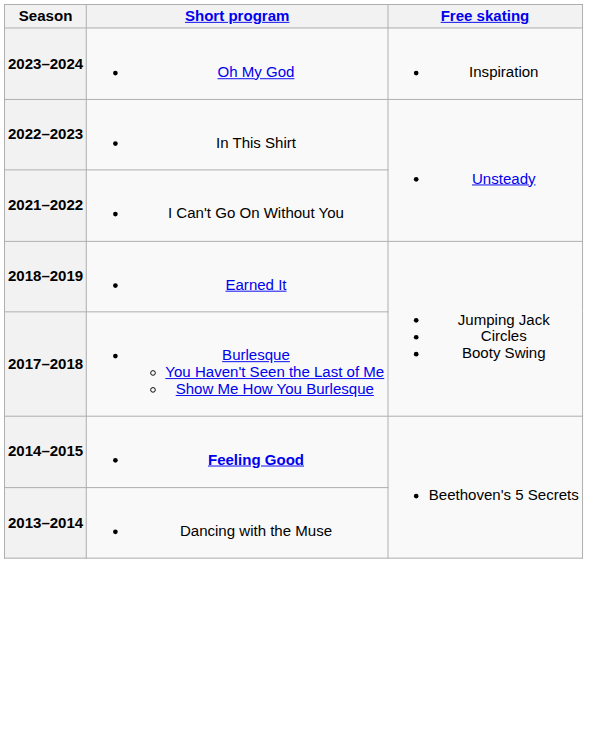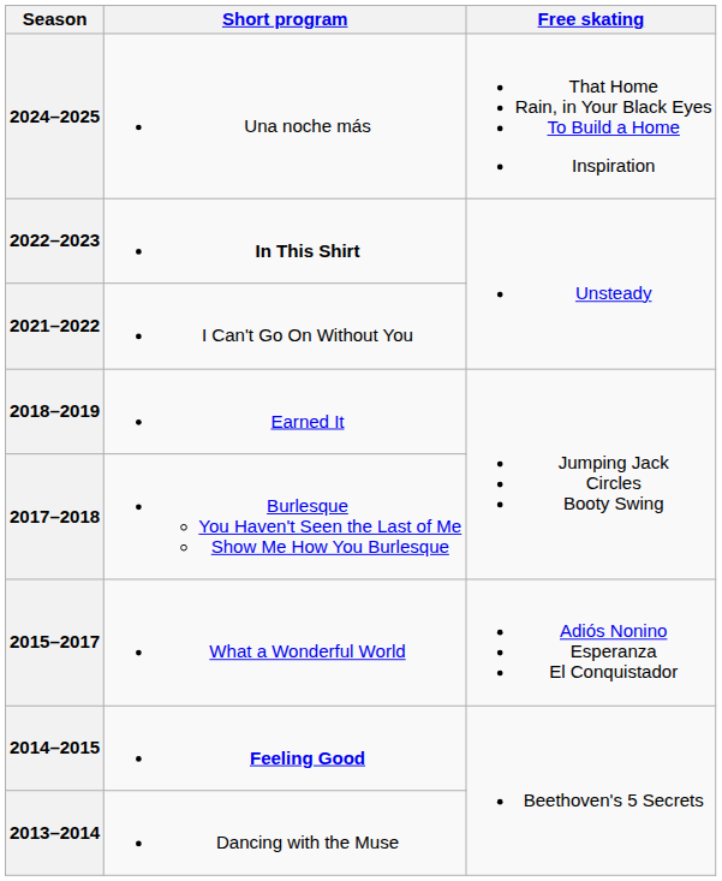+ row: 2024–2025 | Una noche más | That Home Rain, in Your Black Eyes To Build a Home Inspiration
- row: 2023–2024 | Oh My God | Inspiration
2022–2023 | Short program: normal -> bold
+ row: 2015–2017 | What a Wonderful World | Adiós Nonino Esperanza El Conquistador
